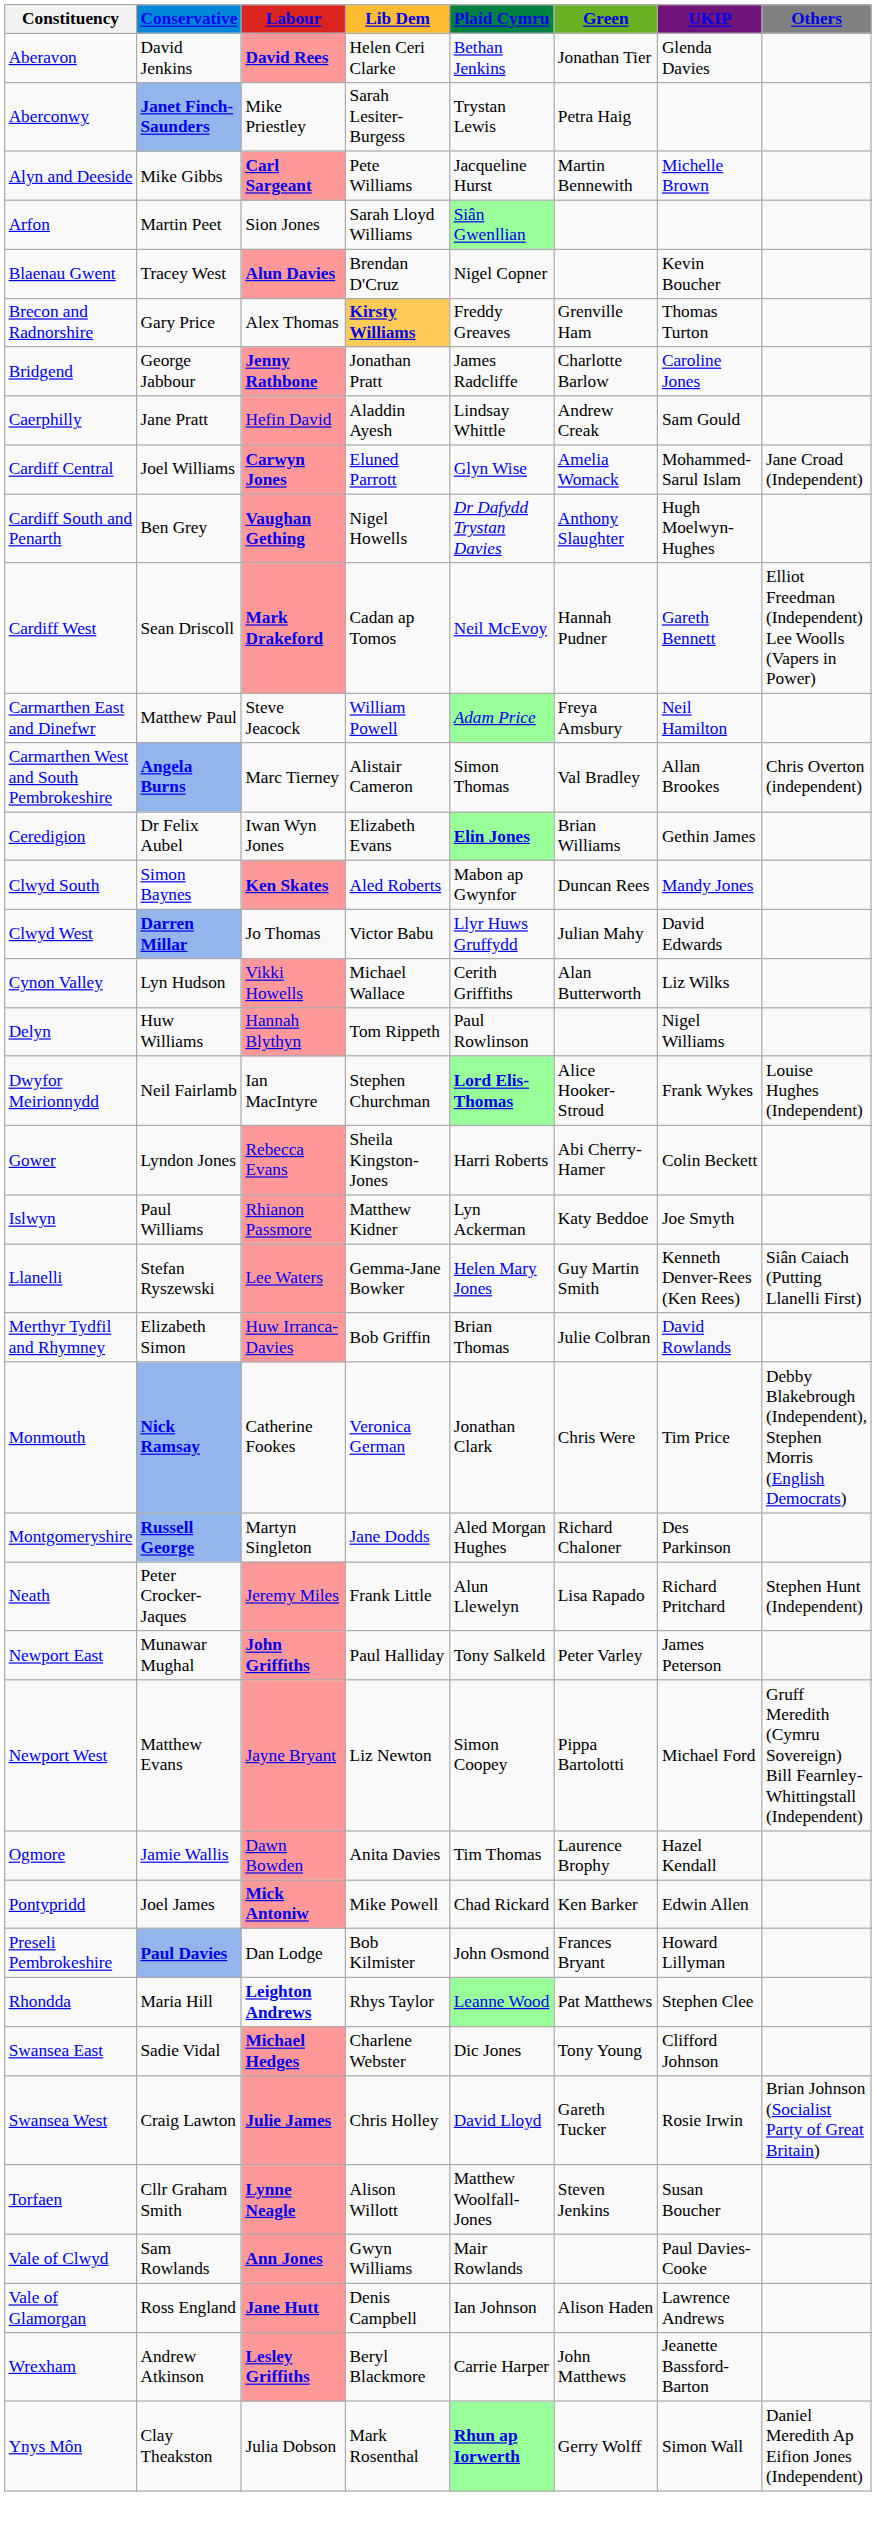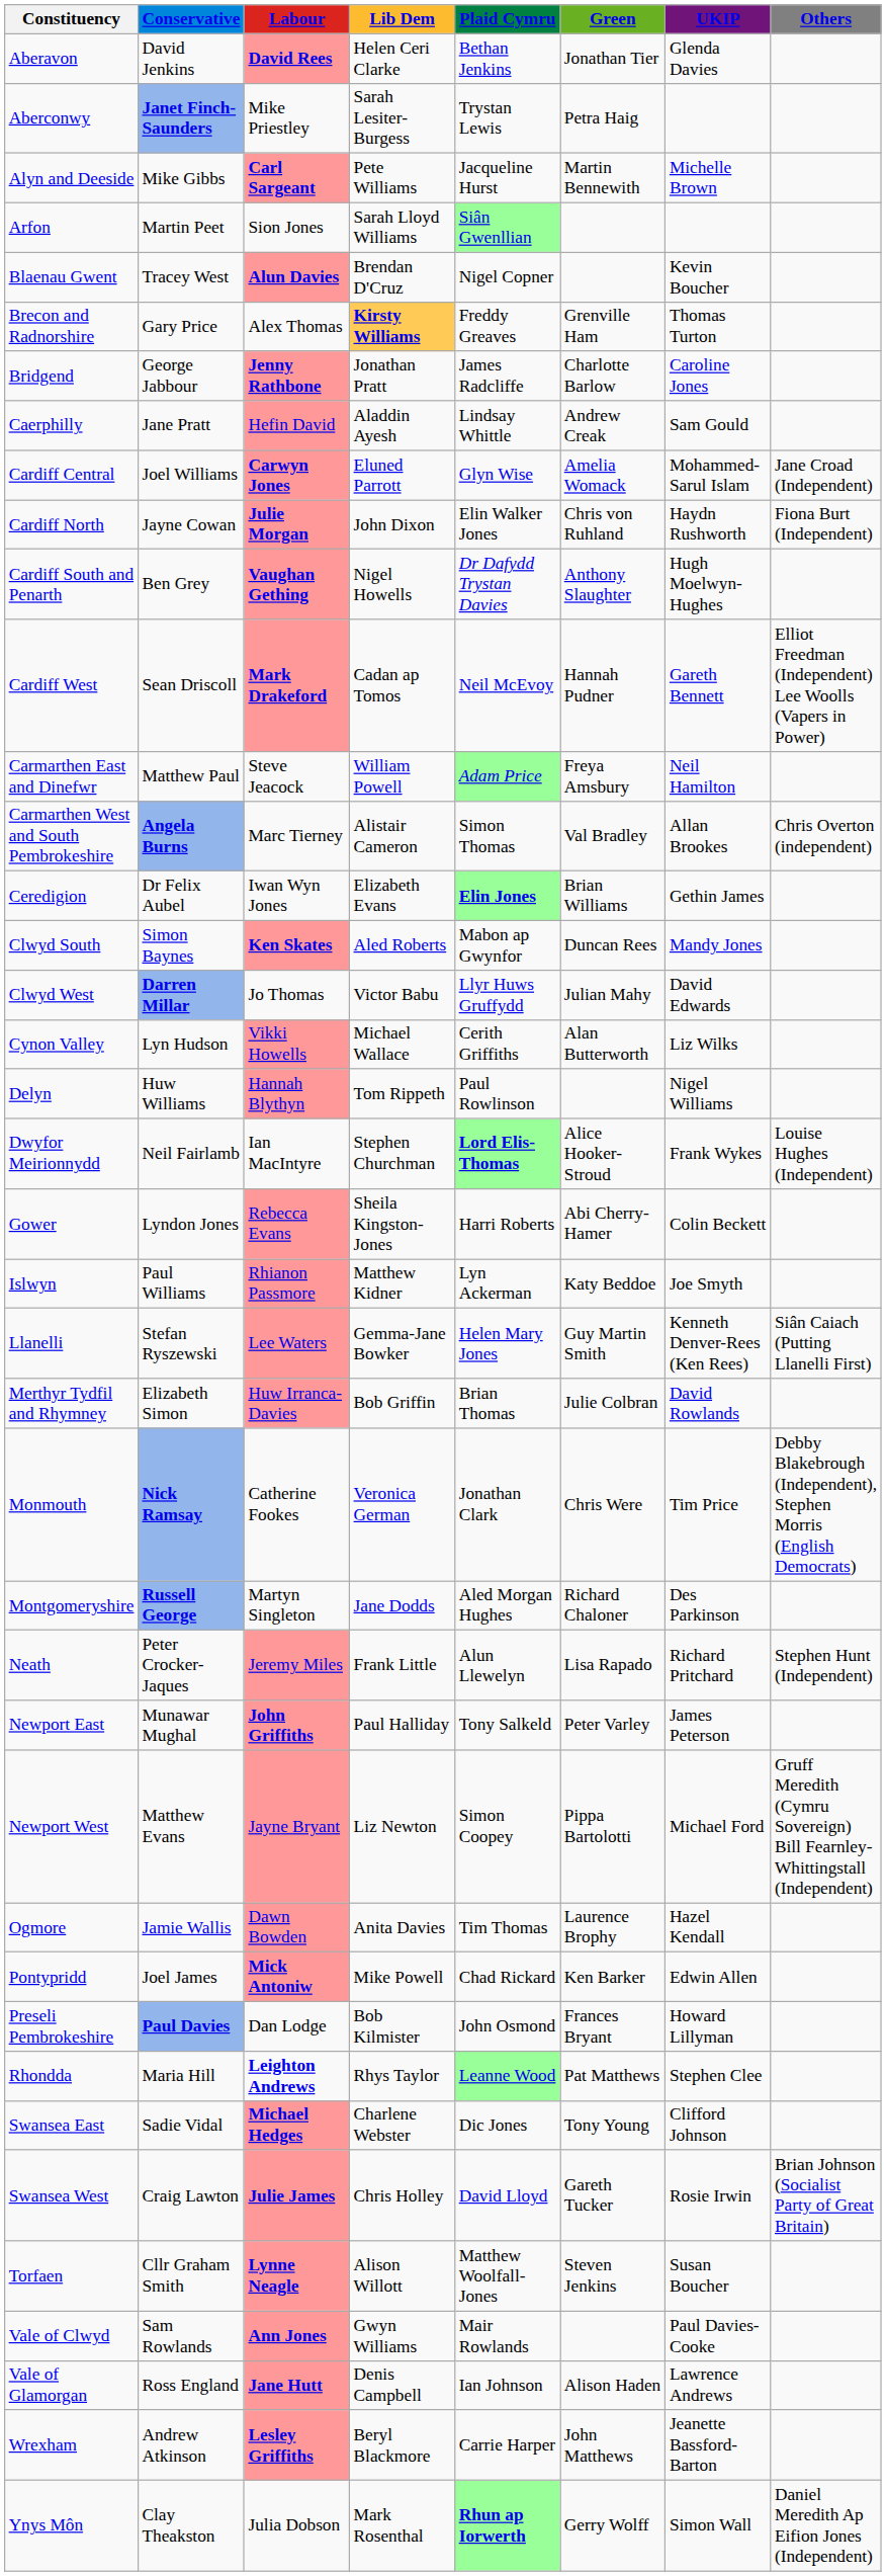+ row: Cardiff North | Jayne Cowan | Julie Morgan | John Dixon | Elin Walker Jones | Chris von Ruhland | Haydn Rushworth | Fiona Burt (Independent)
